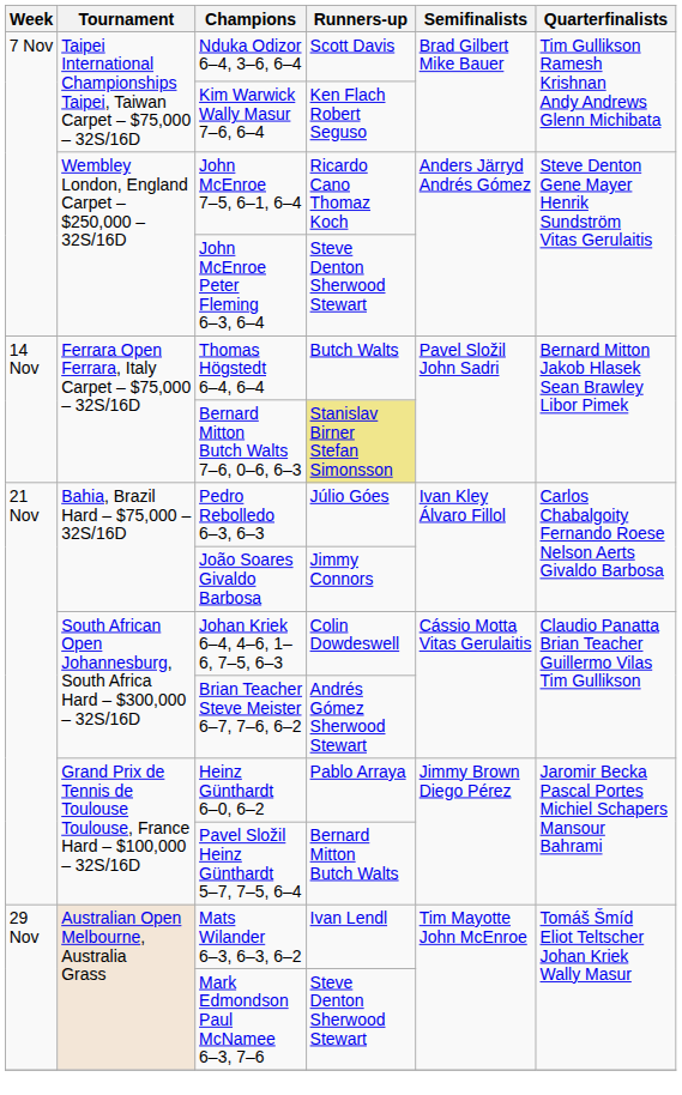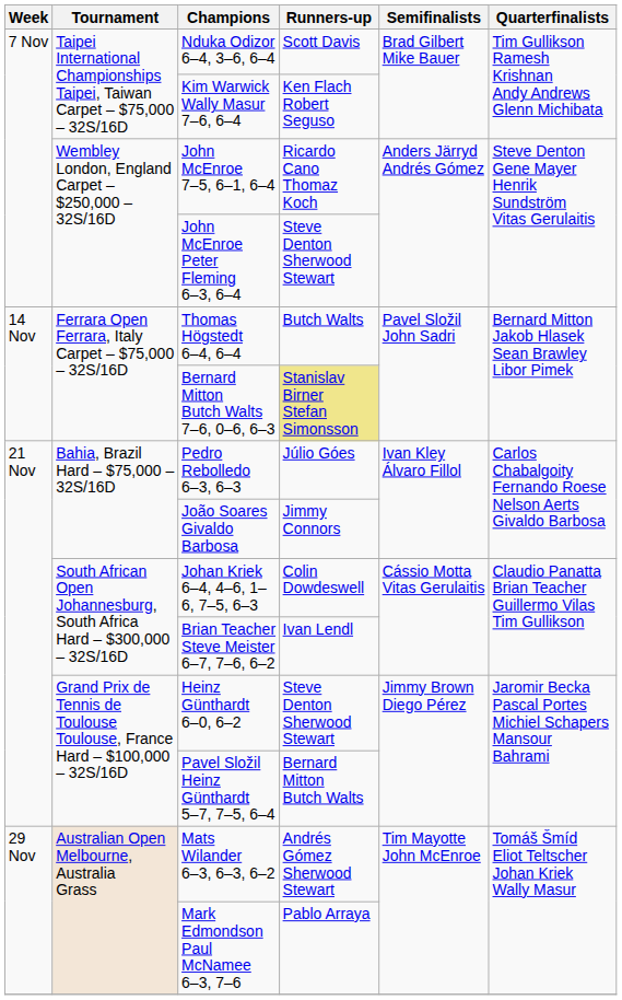Brian Teacher Steve Meister 6–7, 7–6, 6–2 | Runners-up: Andrés Gómez Sherwood Stewart -> Ivan Lendl
Heinz Günthardt 6–0, 6–2 | Runners-up: Pablo Arraya -> Steve Denton Sherwood Stewart
Mats Wilander 6–3, 6–3, 6–2 | Runners-up: Ivan Lendl -> Andrés Gómez Sherwood Stewart
Mark Edmondson Paul McNamee 6–3, 7–6 | Runners-up: Steve Denton Sherwood Stewart -> Pablo Arraya
